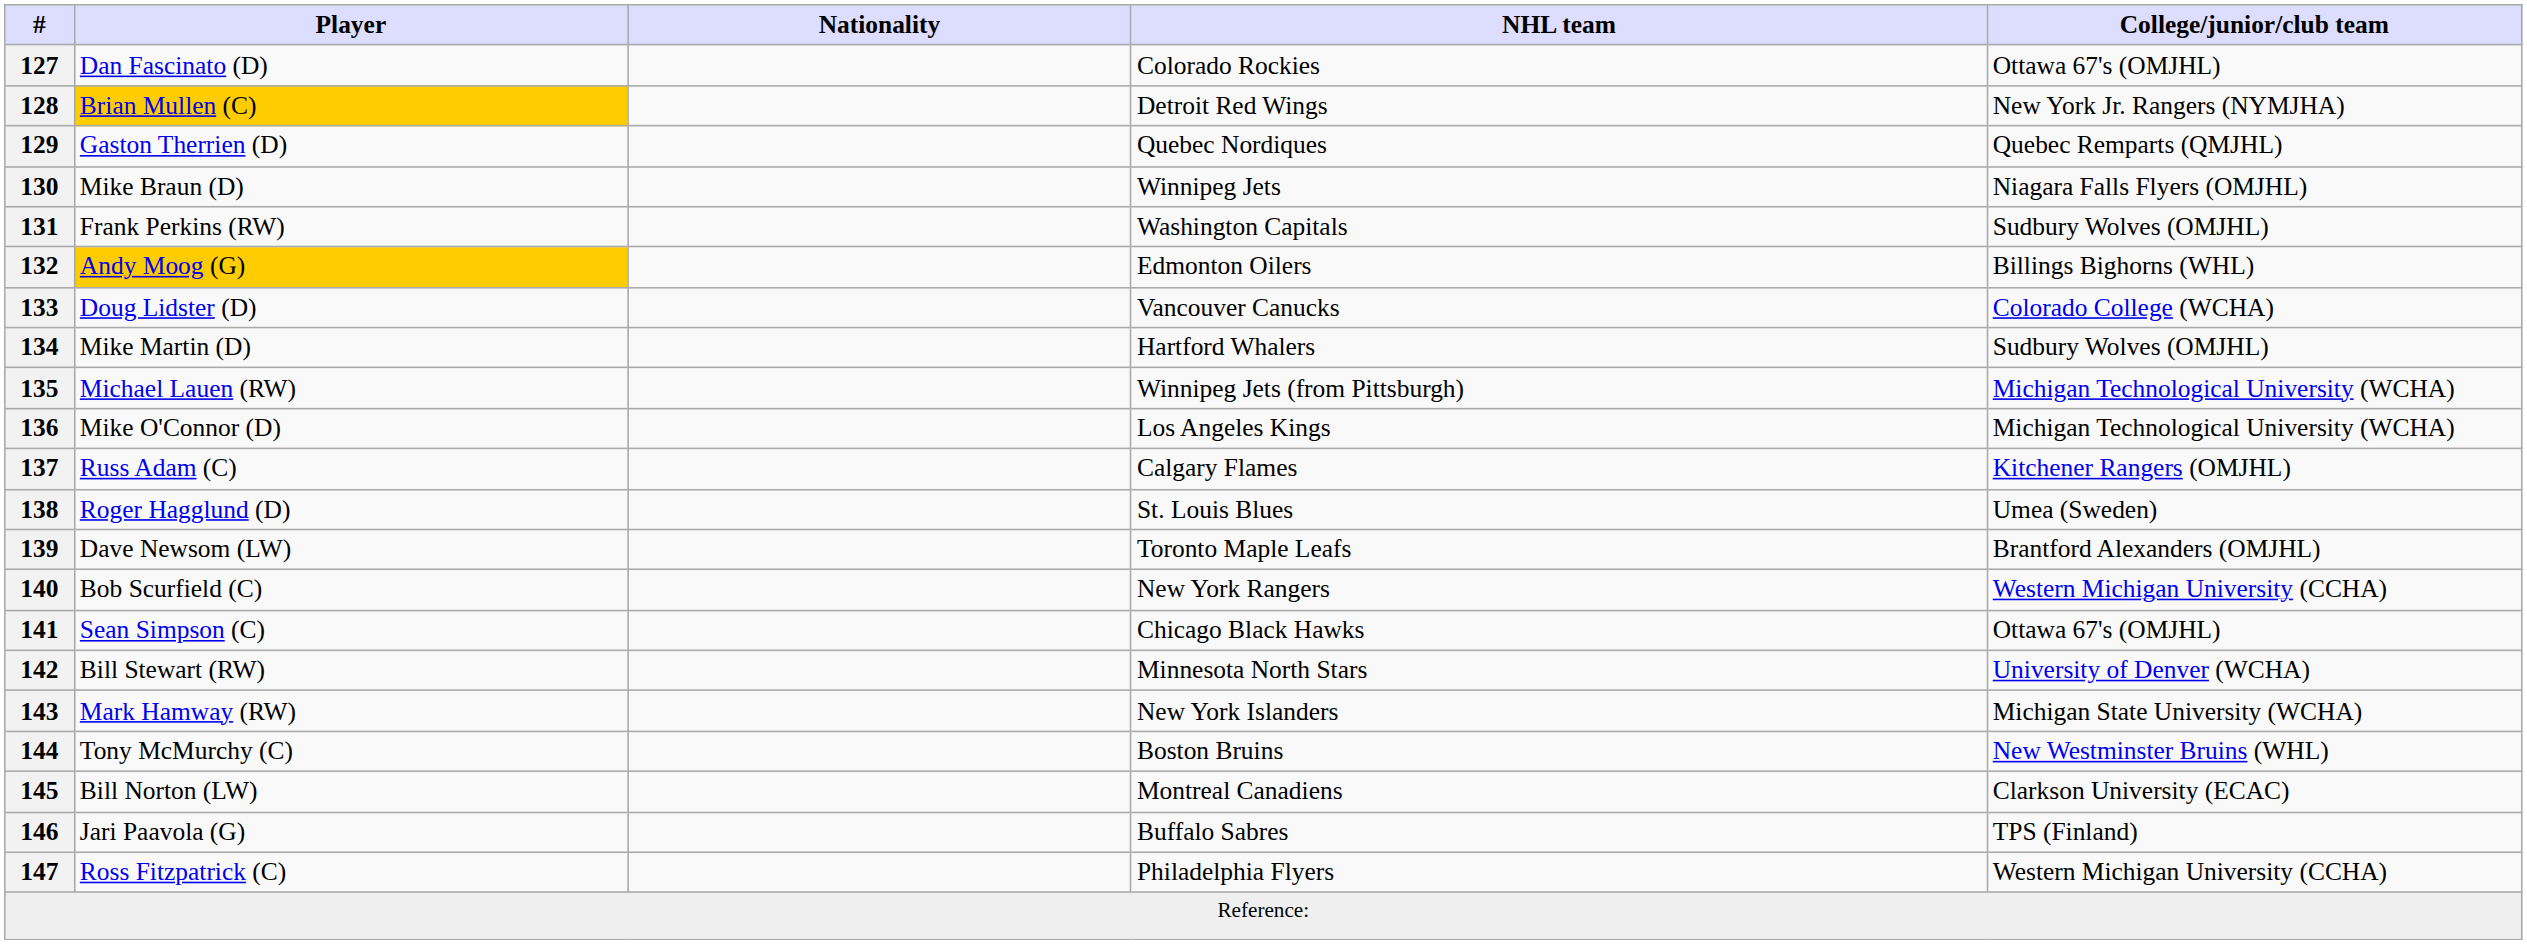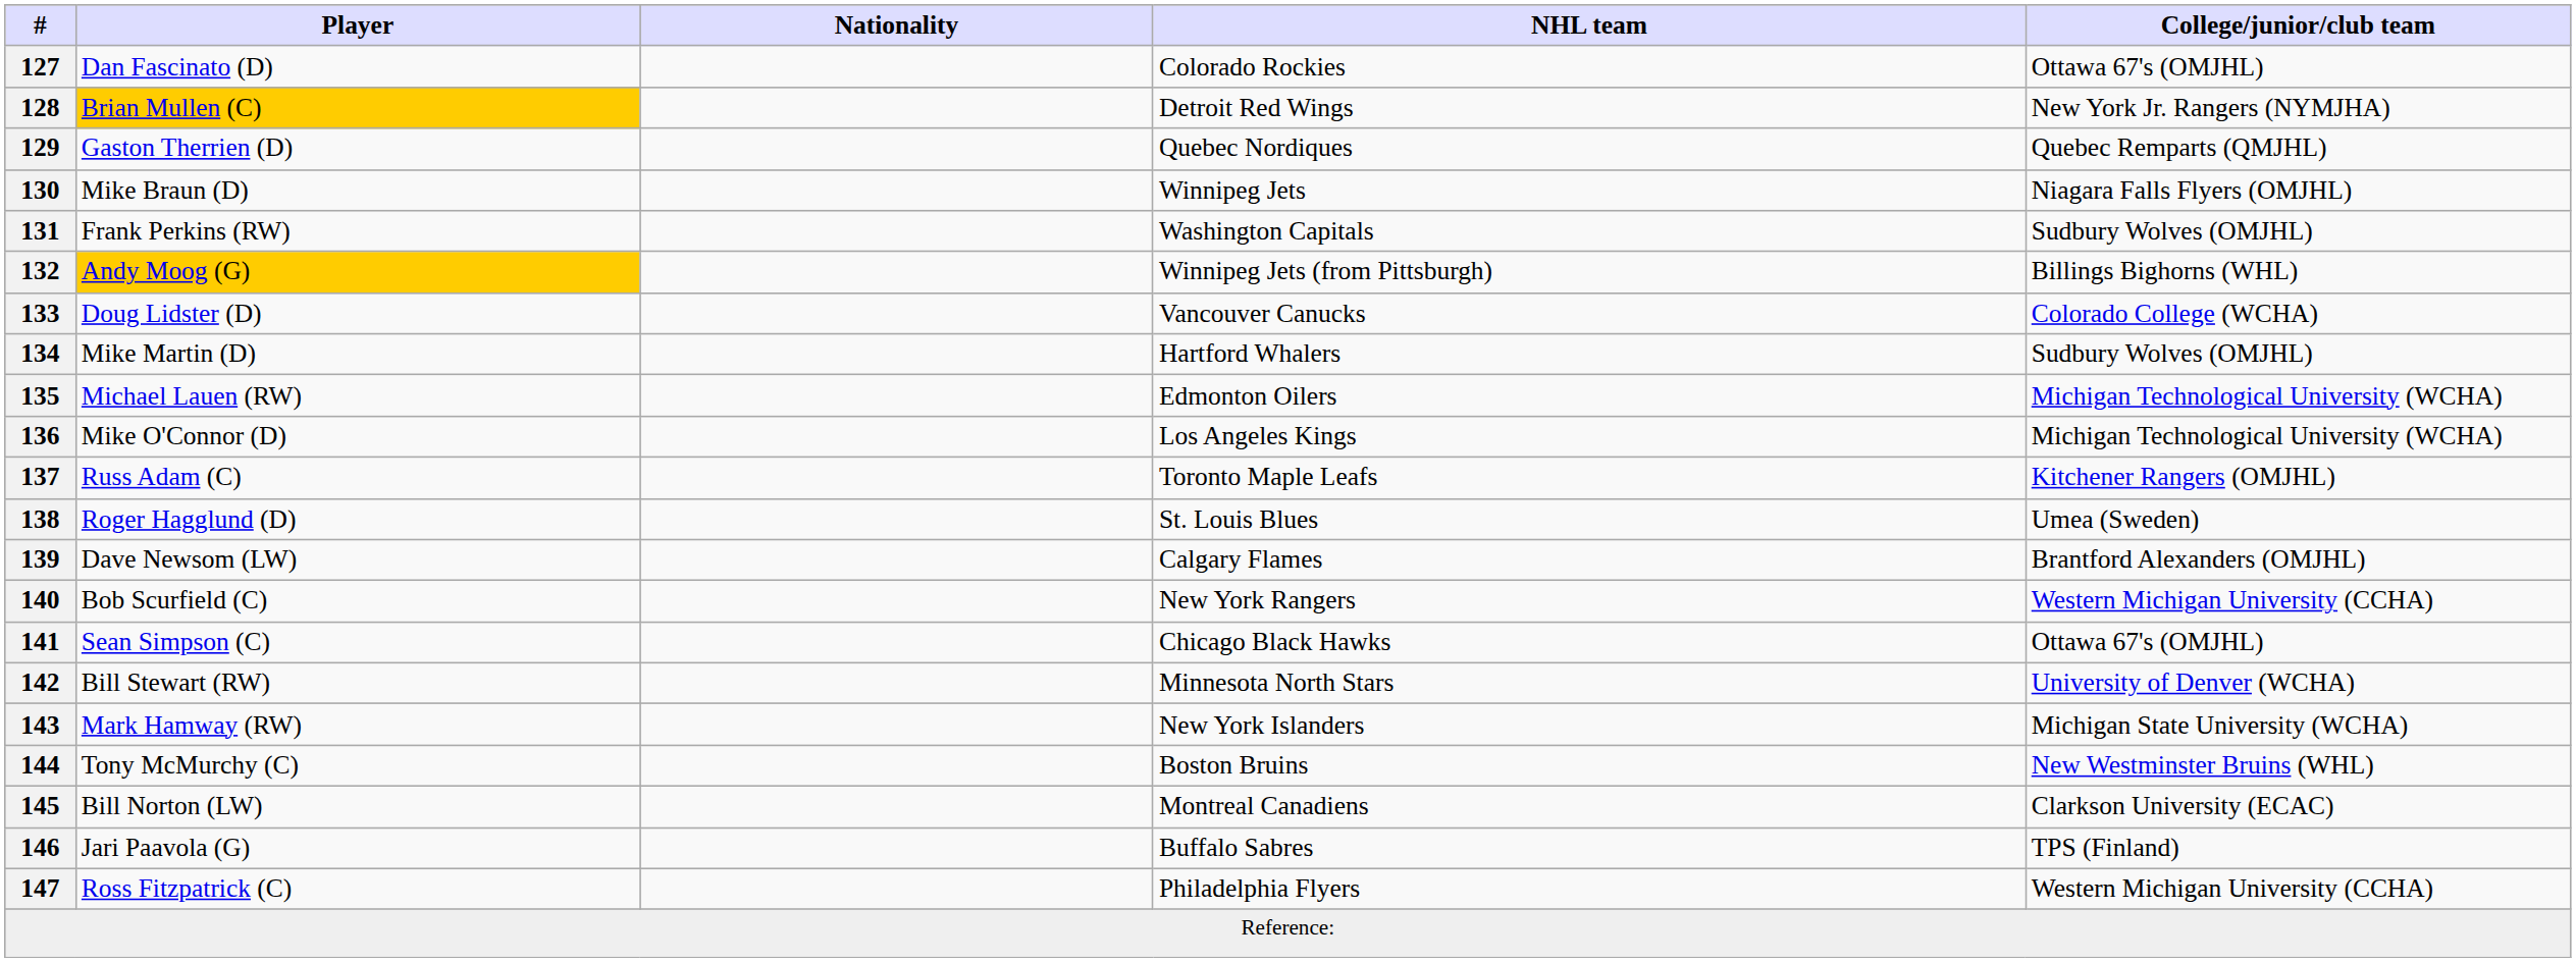132 | NHL team: Edmonton Oilers -> Winnipeg Jets (from Pittsburgh)
135 | NHL team: Winnipeg Jets (from Pittsburgh) -> Edmonton Oilers
137 | NHL team: Calgary Flames -> Toronto Maple Leafs
139 | NHL team: Toronto Maple Leafs -> Calgary Flames
